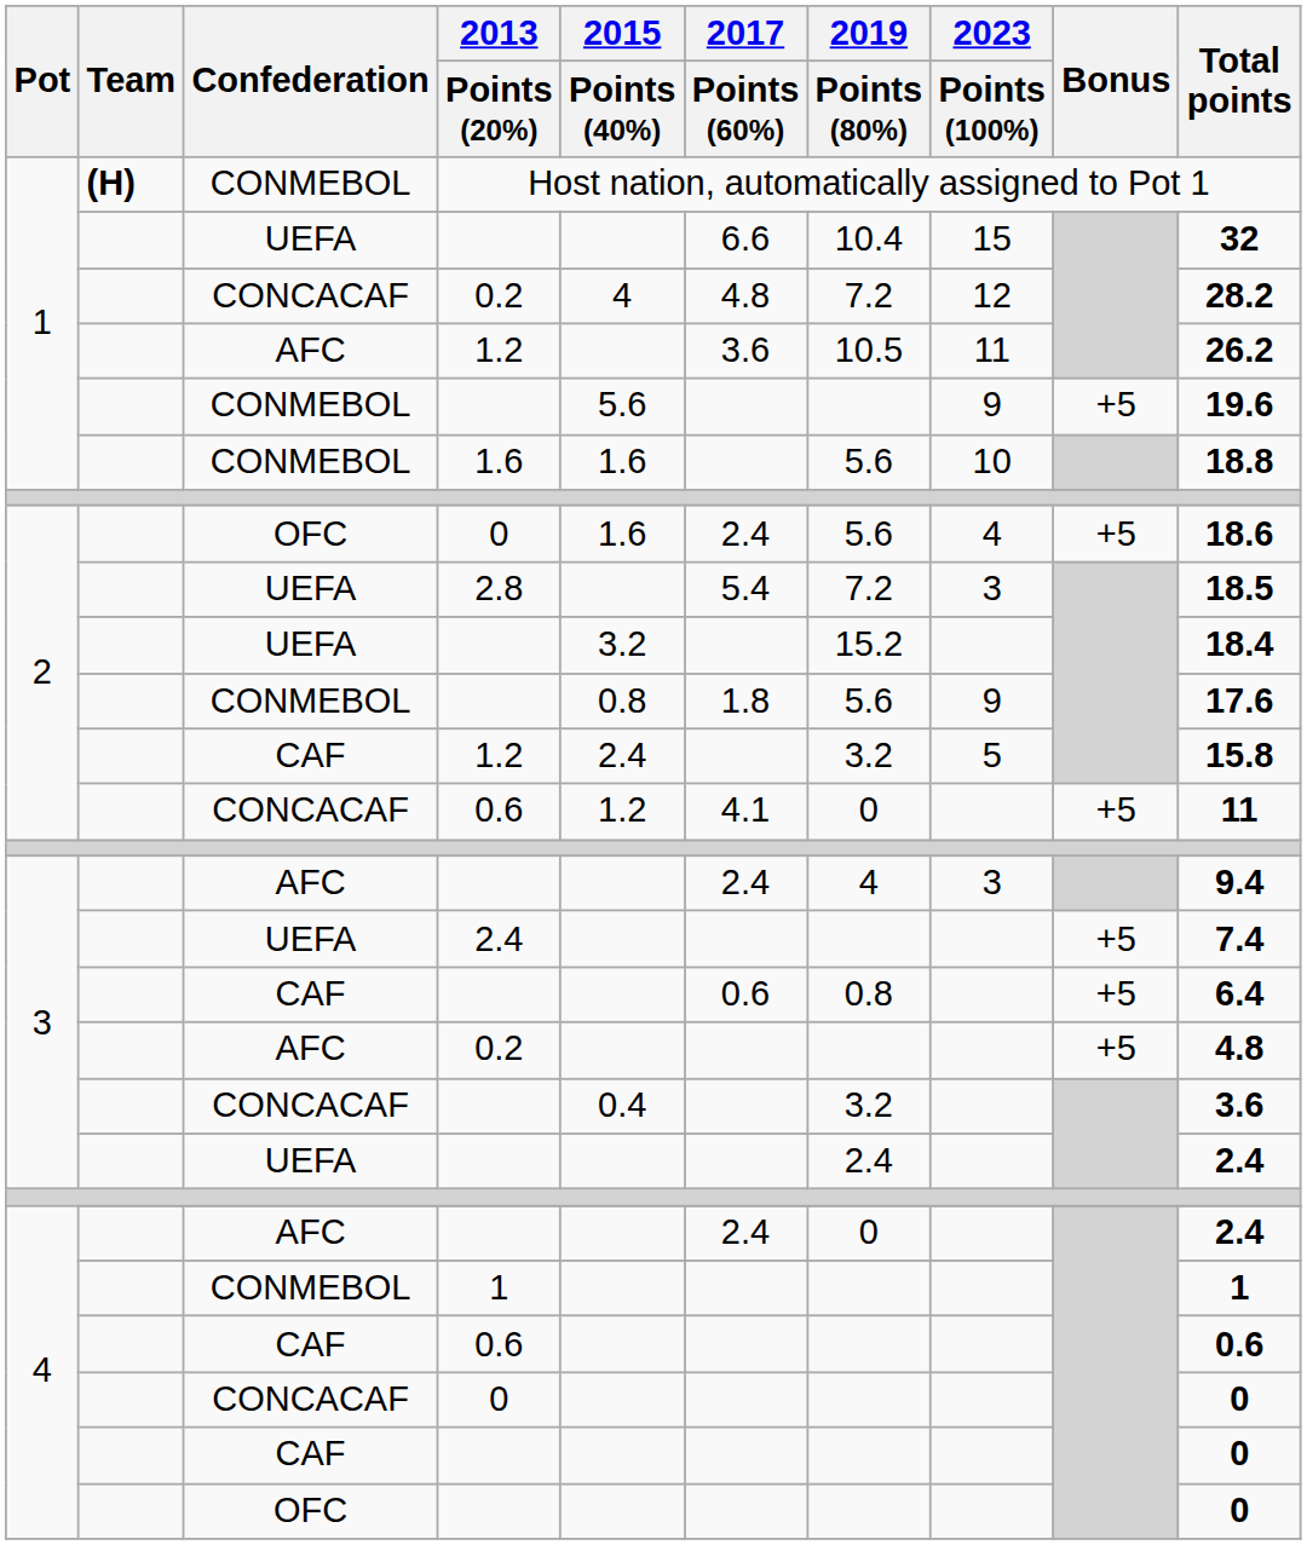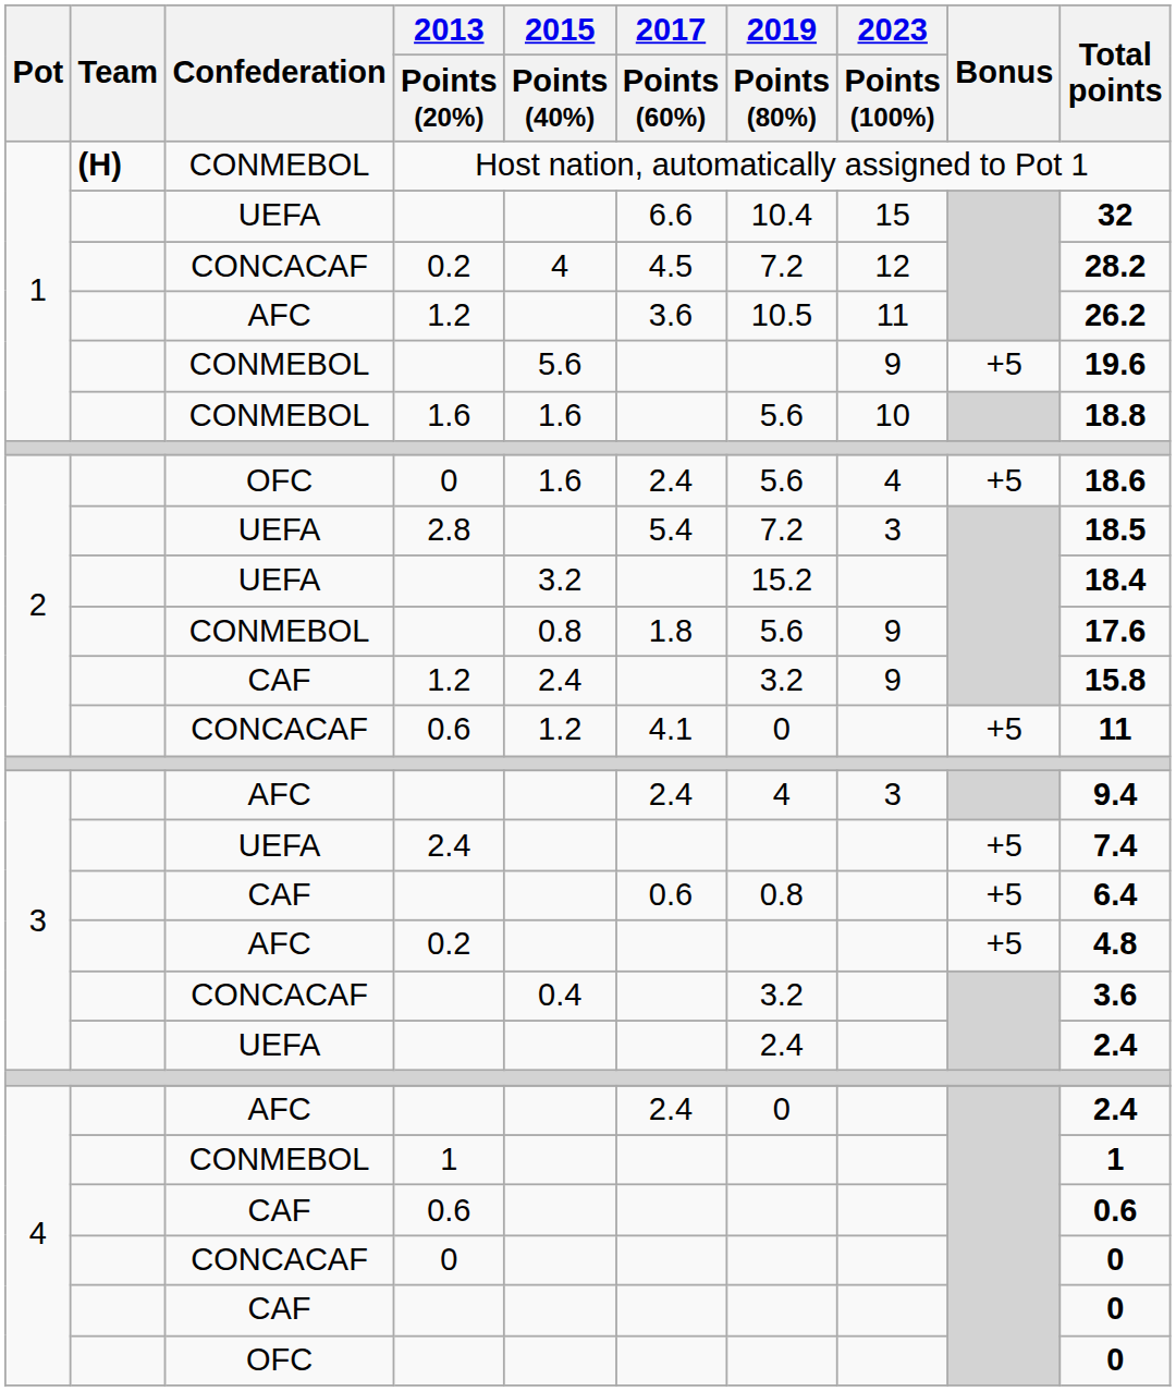CONCACAF / 0.2 | 2017 / Points (60%): 4.8 -> 4.5
CAF / 1.2 | 2023 / Points (100%): 5 -> 9
